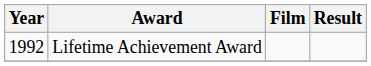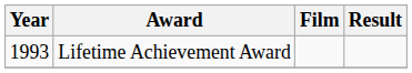Lifetime Achievement Award | Year: 1992 -> 1993
